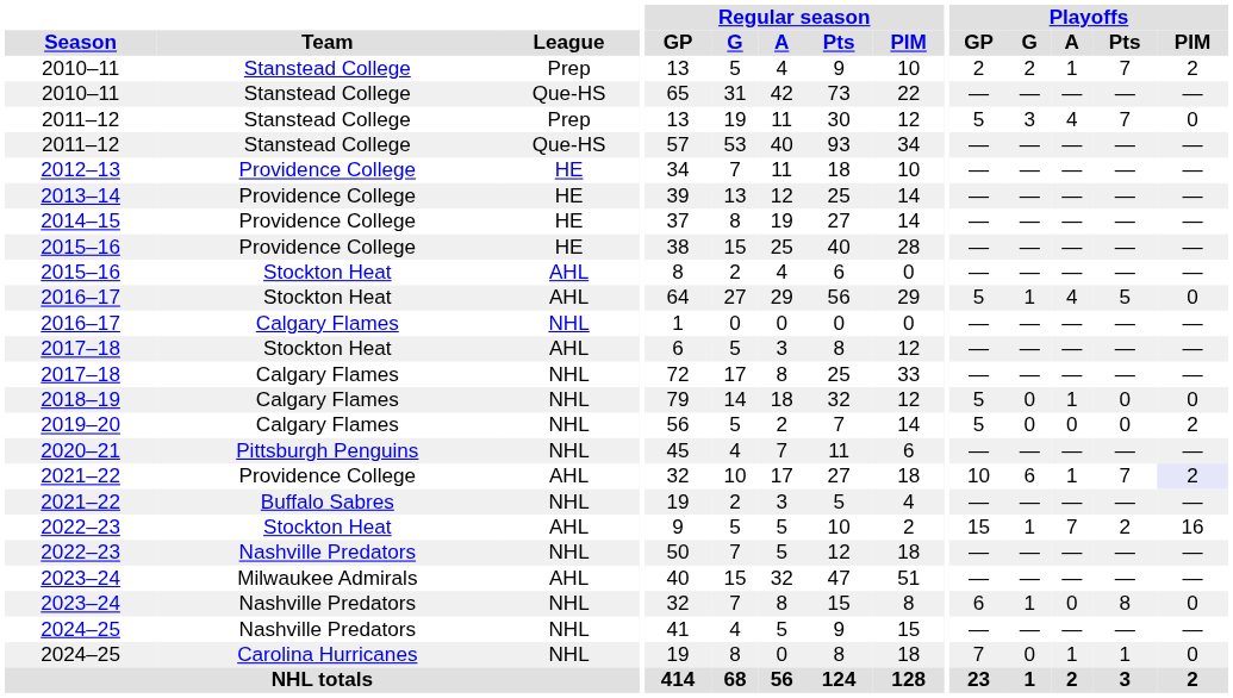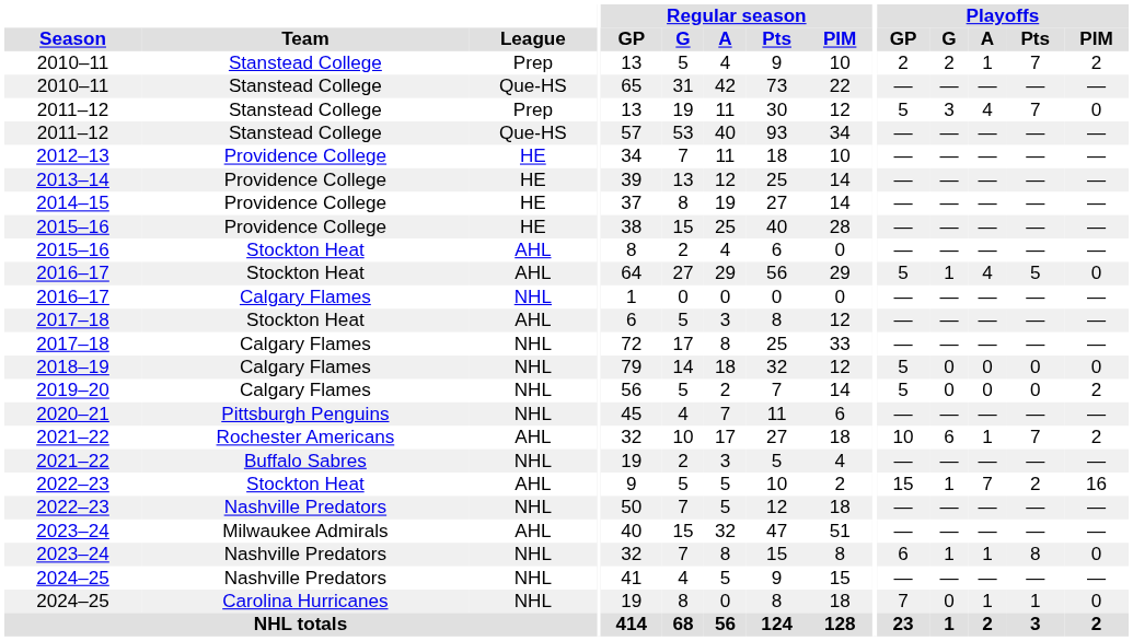2018–19 | Playoffs / A: 1 -> 0
2021–22 / AHL | Team: Providence College -> Rochester Americans
2021–22 / AHL | Playoffs / PIM: lavender background -> no background
2023–24 / NHL | Playoffs / A: 0 -> 1
